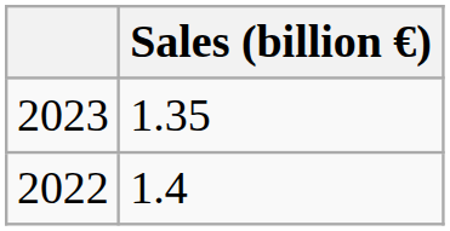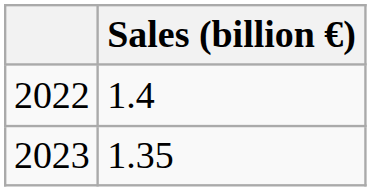rows swapped: 2022 <-> 2023
